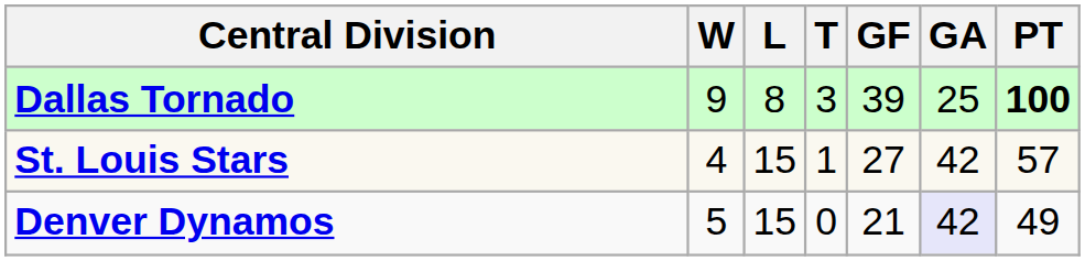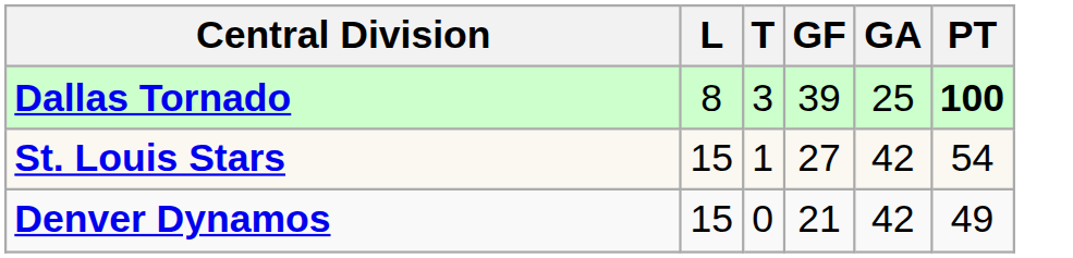- column: W | 9 | 4 | 5
St. Louis Stars | PT: 57 -> 54
Denver Dynamos | GA: lavender background -> no background
